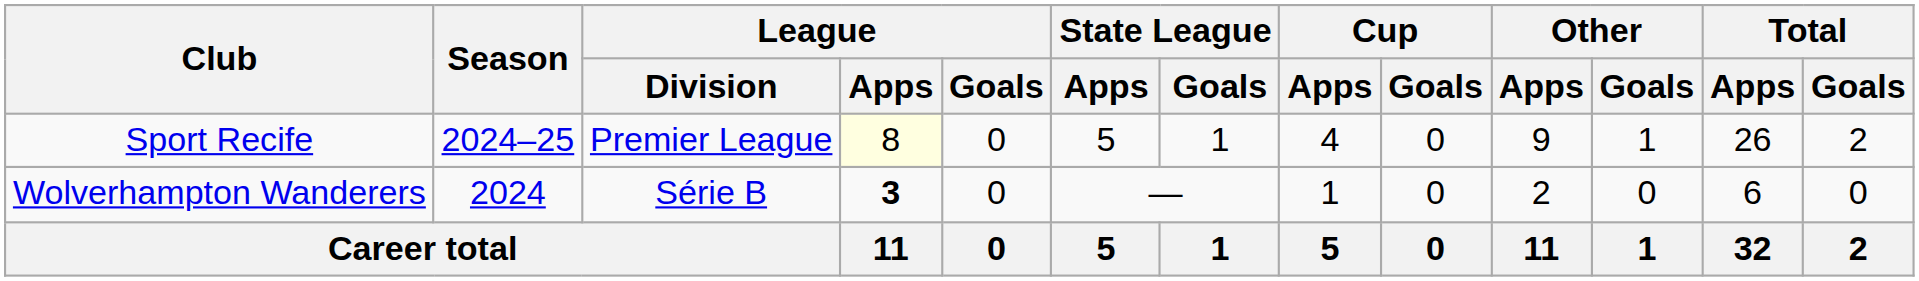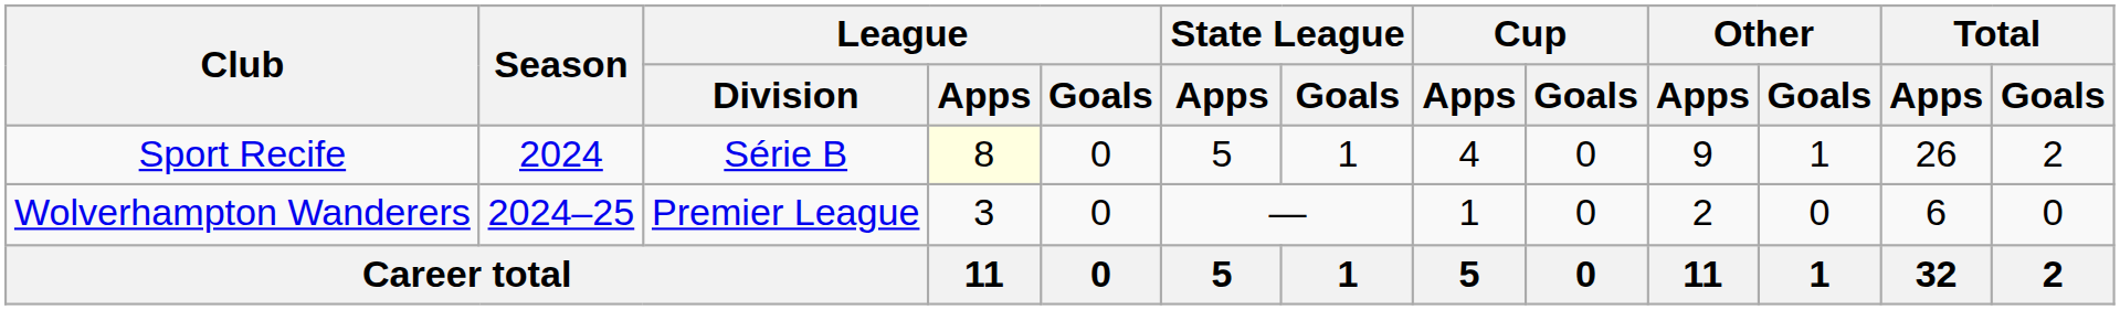Sport Recife | Season: 2024–25 -> 2024
Sport Recife | League / Division: Premier League -> Série B
Wolverhampton Wanderers | Season: 2024 -> 2024–25
Wolverhampton Wanderers | League / Division: Série B -> Premier League
Wolverhampton Wanderers | League / Apps: bold -> normal
